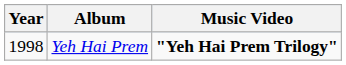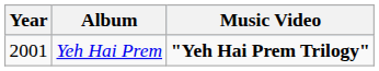Yeh Hai Prem | Year: 1998 -> 2001
